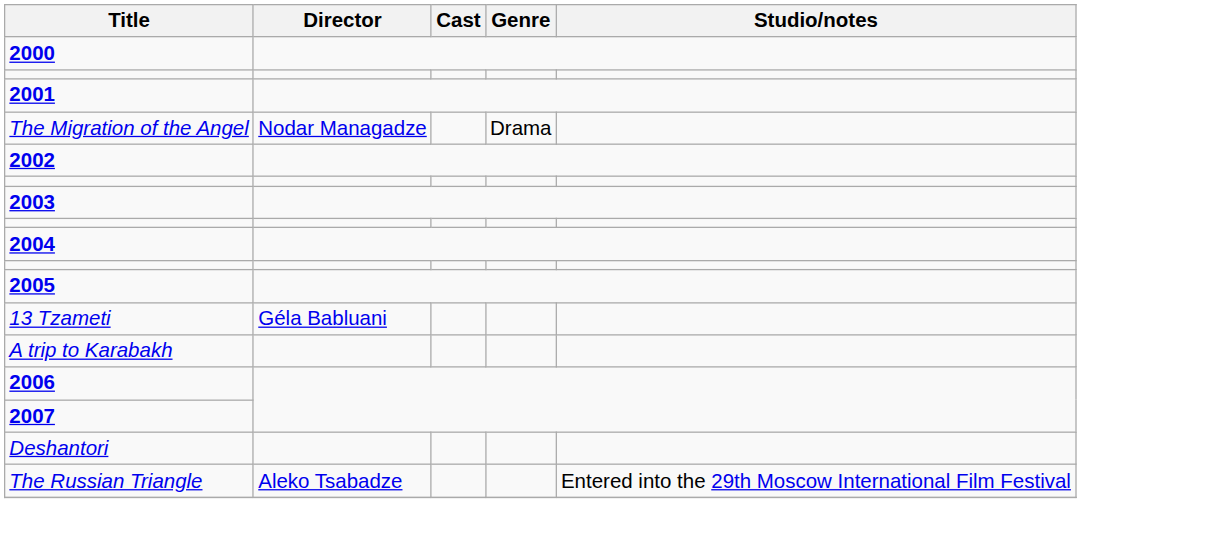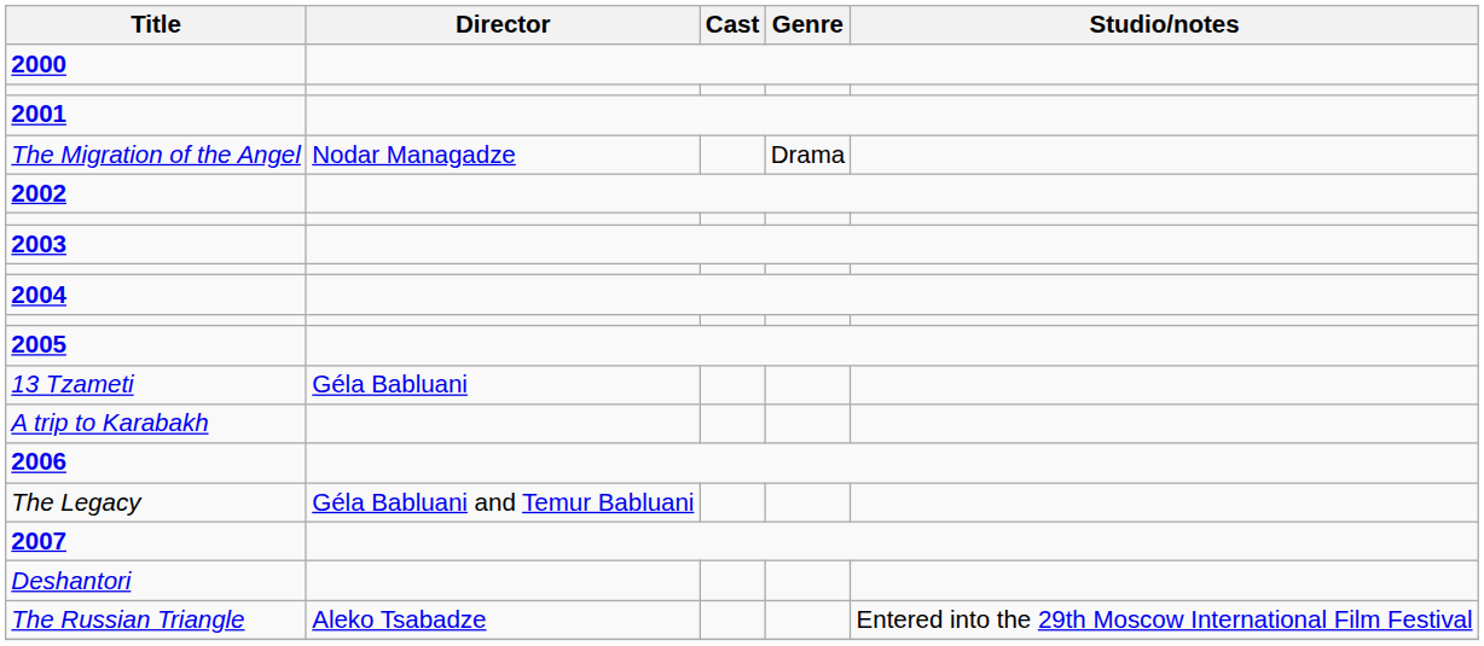+ row: The Legacy | Géla Babluani and Temur Babluani
